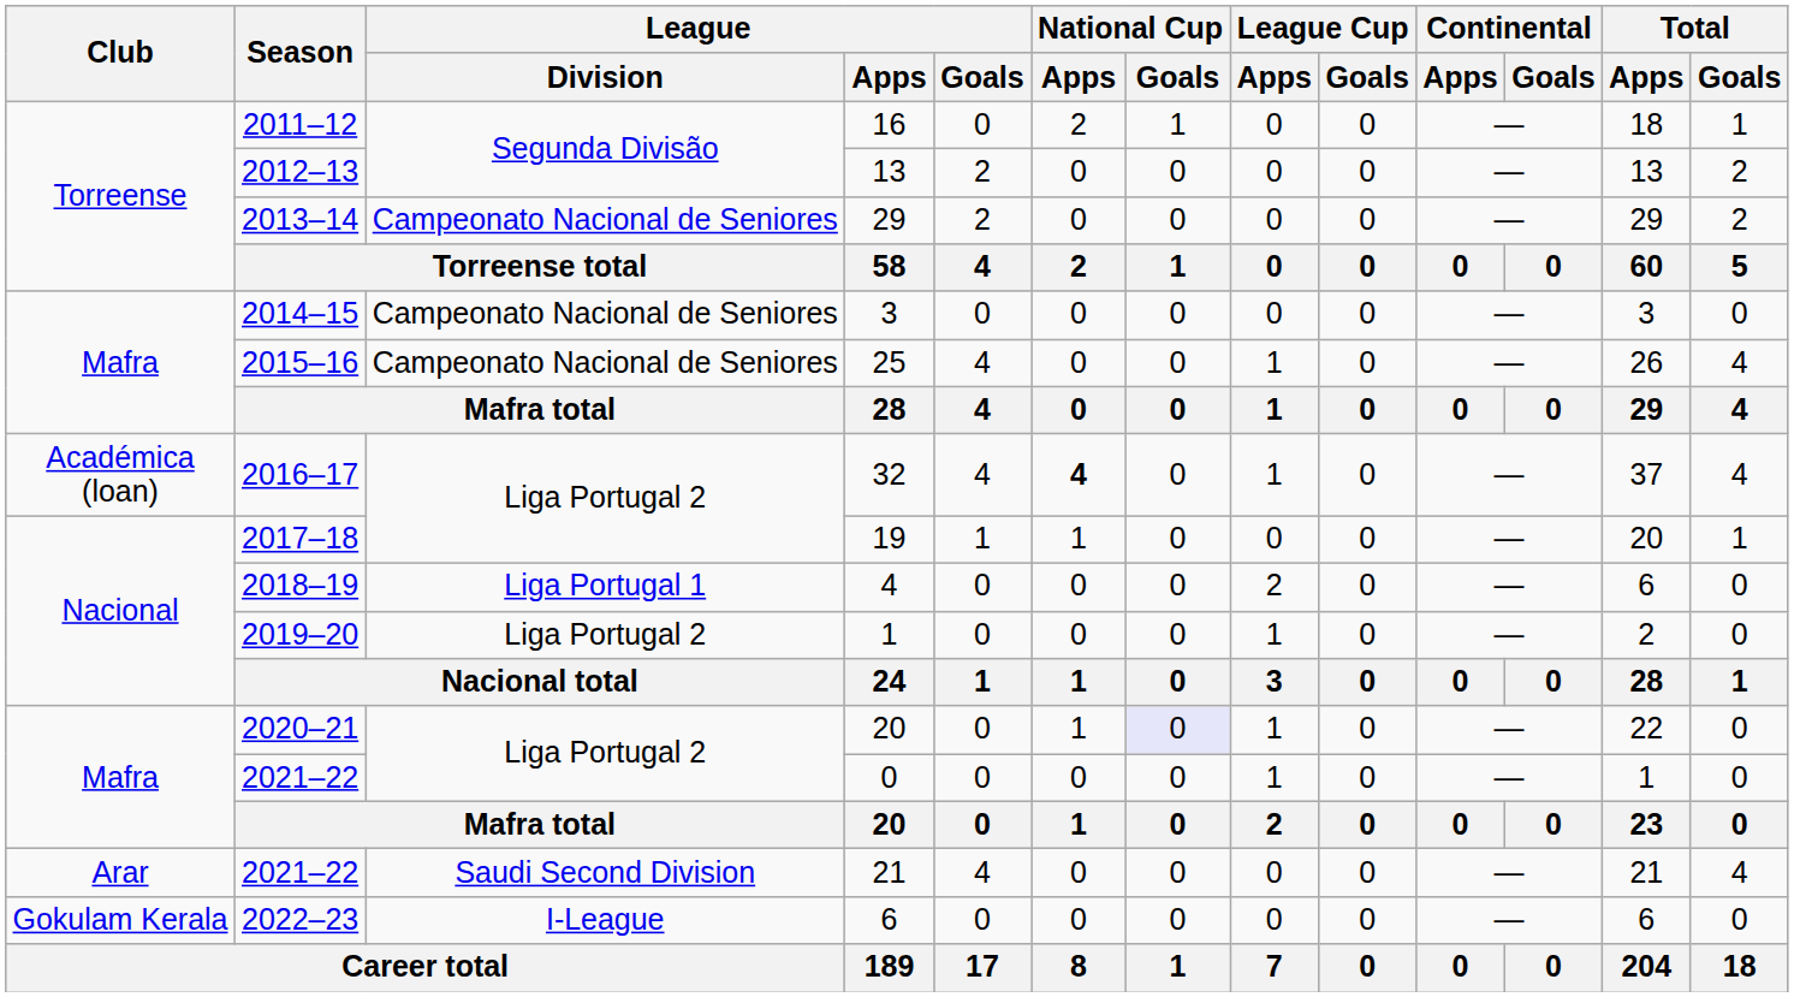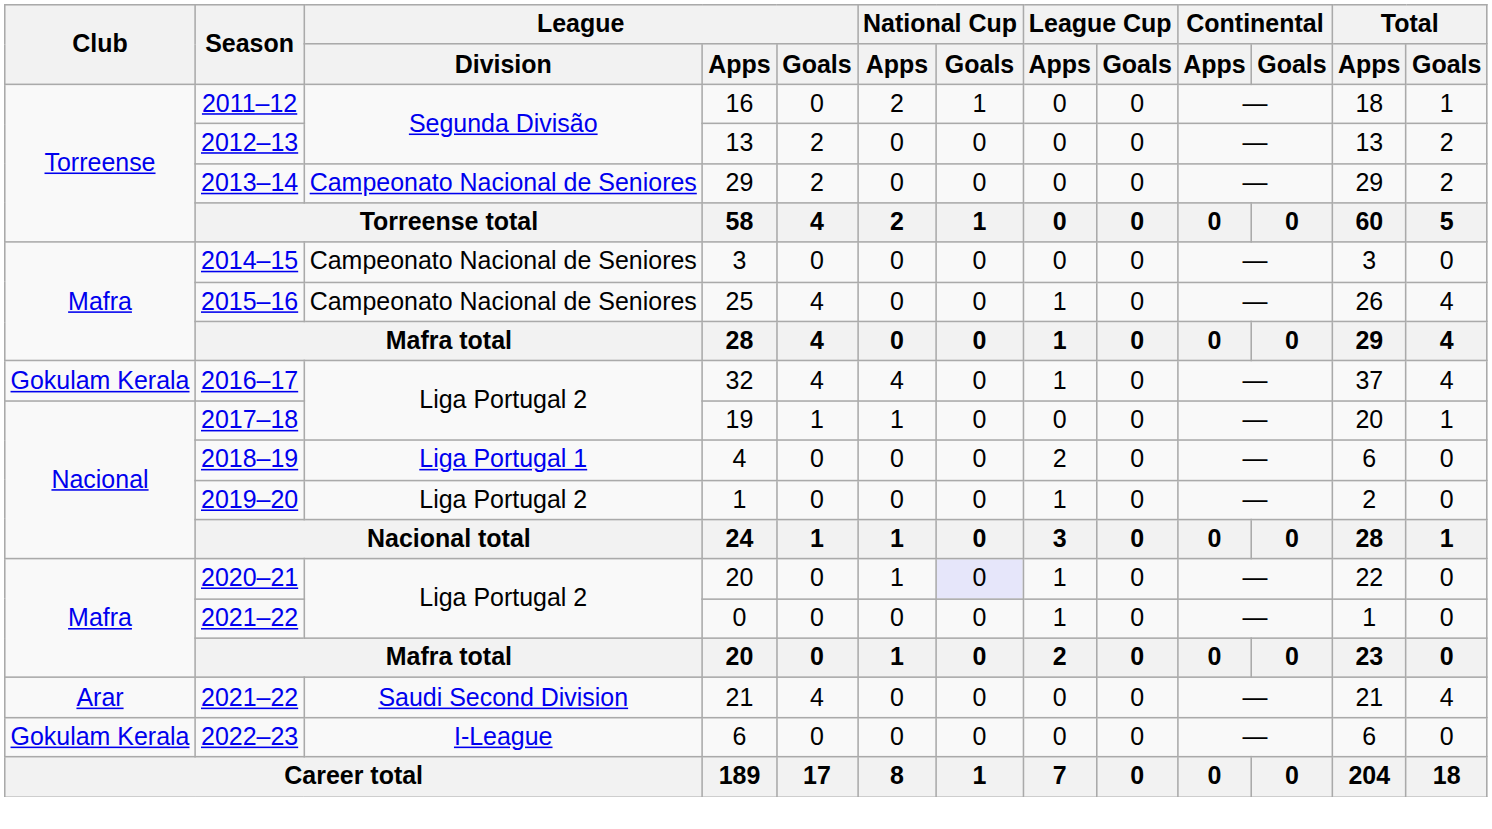32 | Club: Académica (loan) -> Gokulam Kerala
32 | National Cup / Apps: bold -> normal
